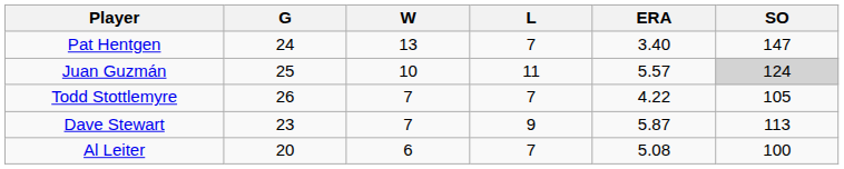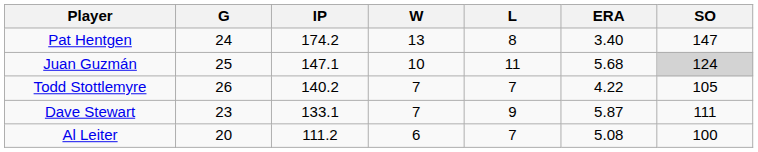+ column: IP | 174.2 | 147.1 | 140.2 | 133.1 | 111.2
Pat Hentgen | L: 7 -> 8
Juan Guzmán | ERA: 5.57 -> 5.68
Dave Stewart | SO: 113 -> 111
